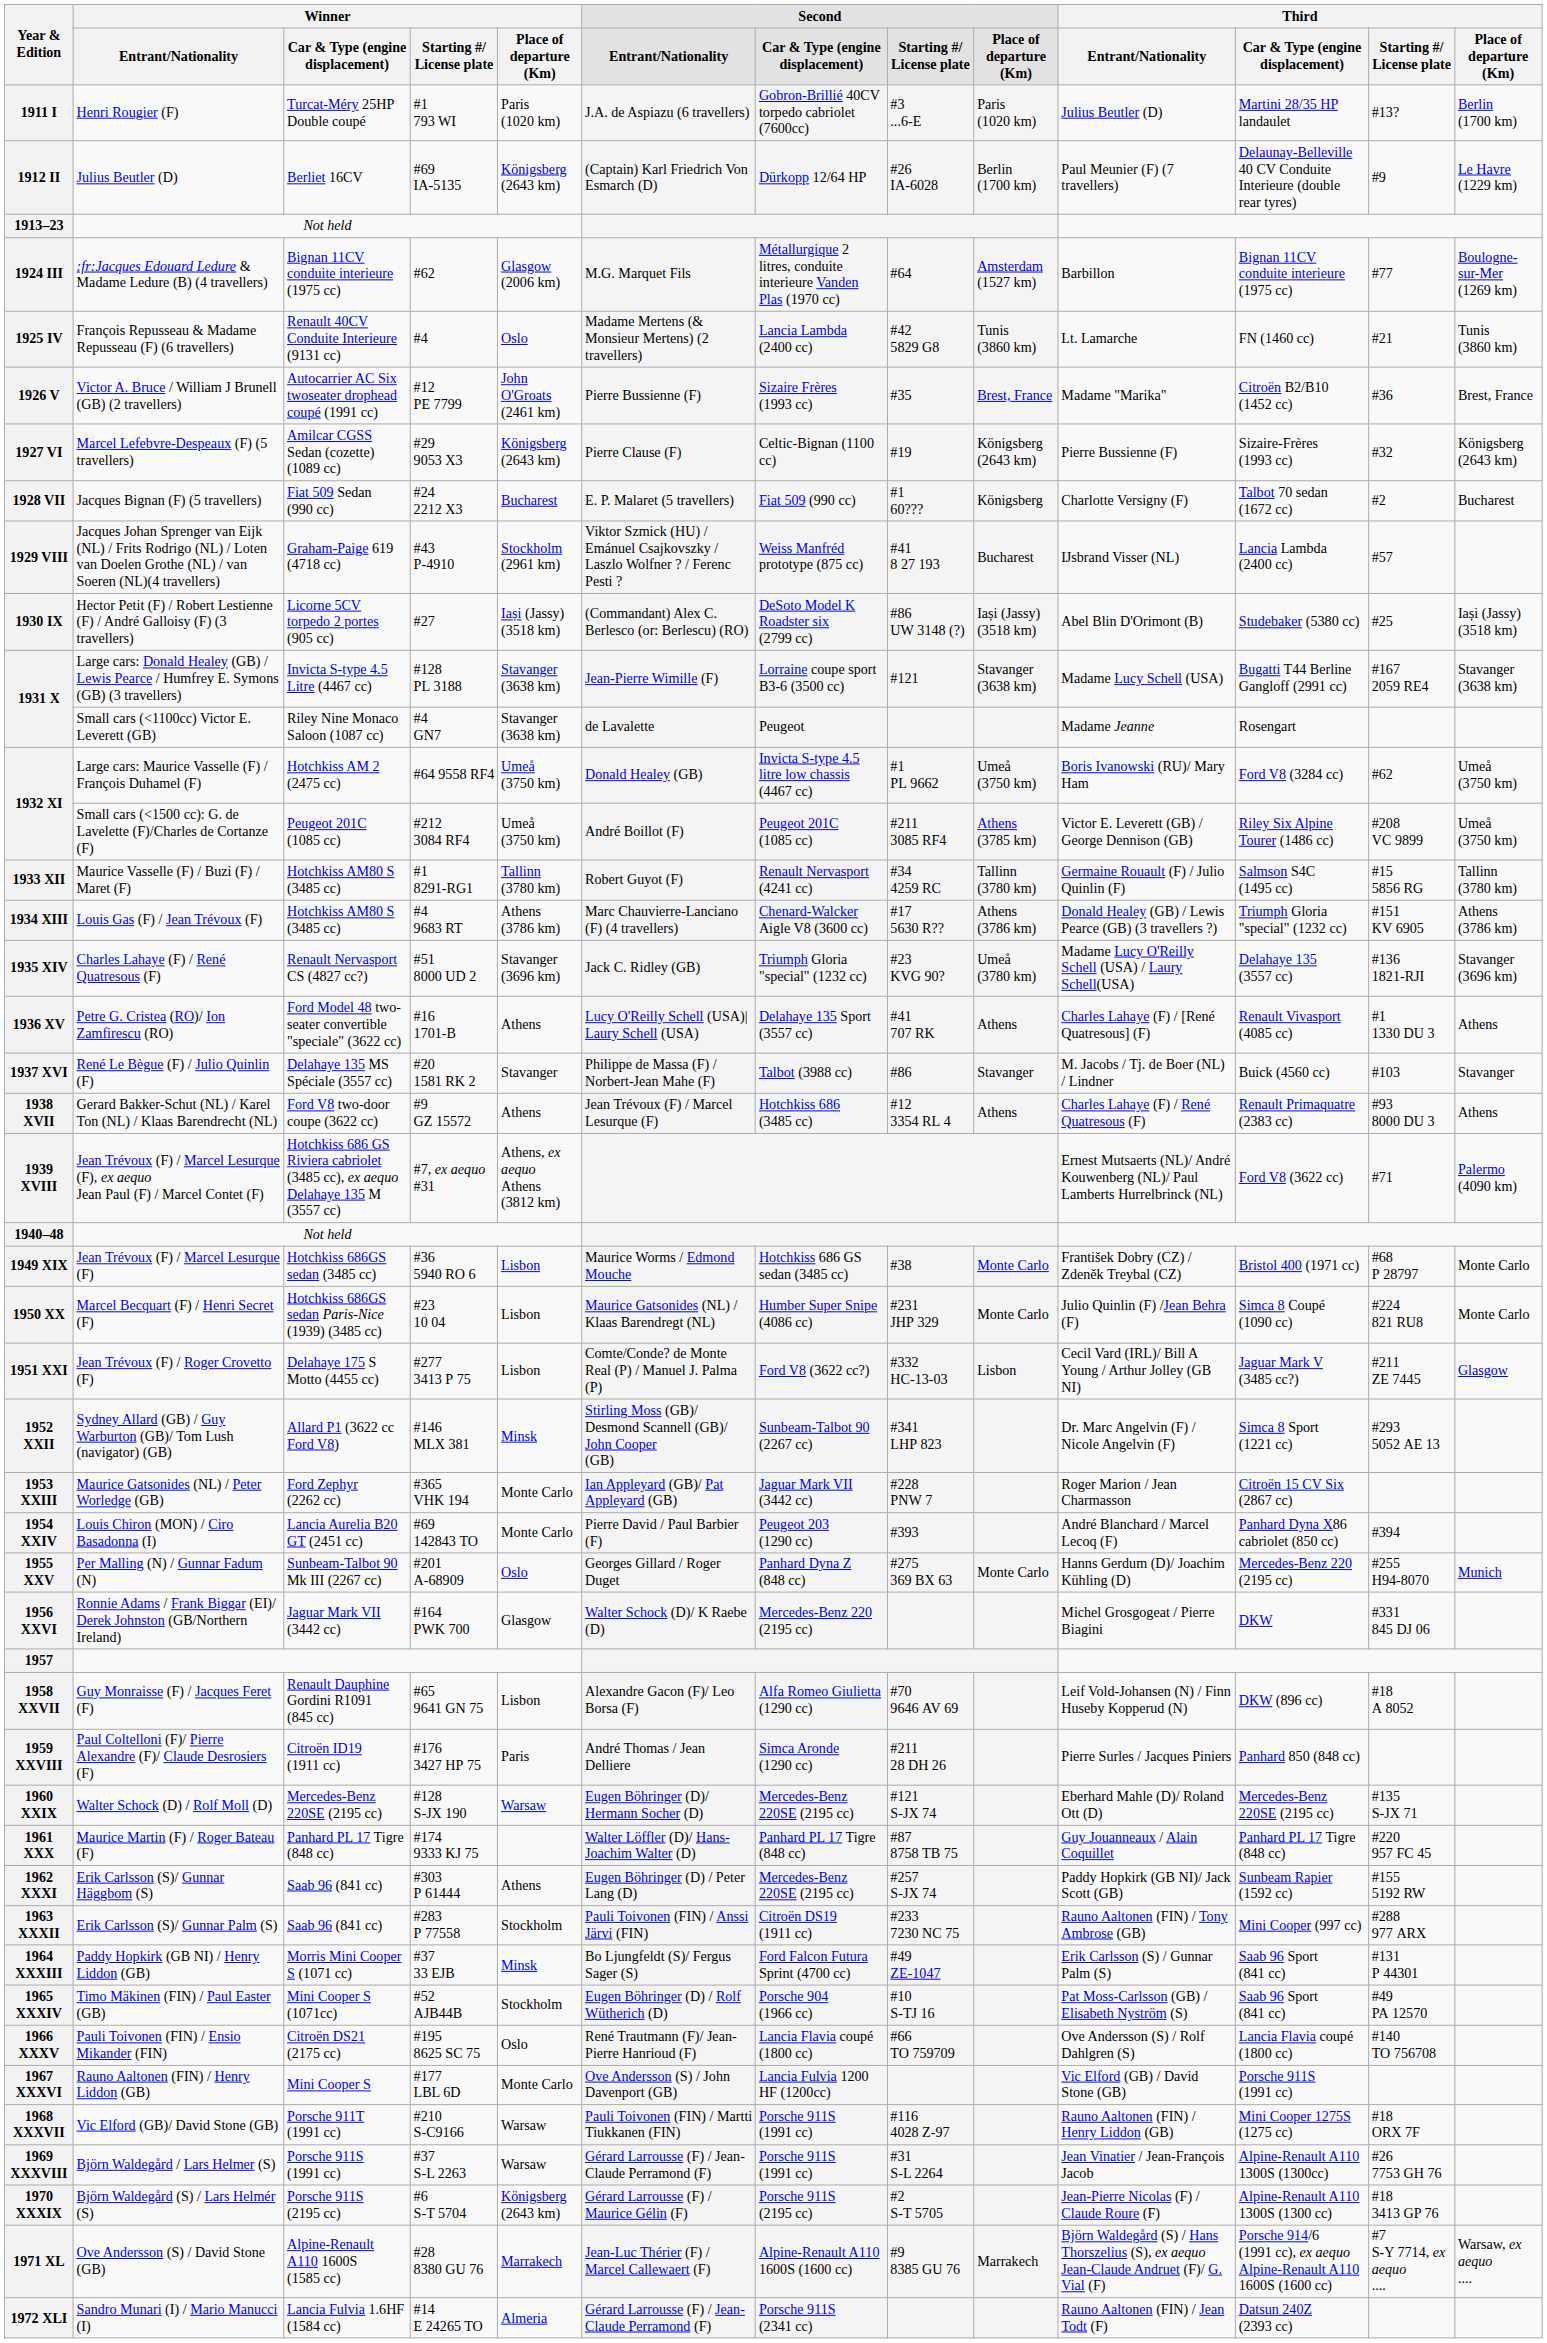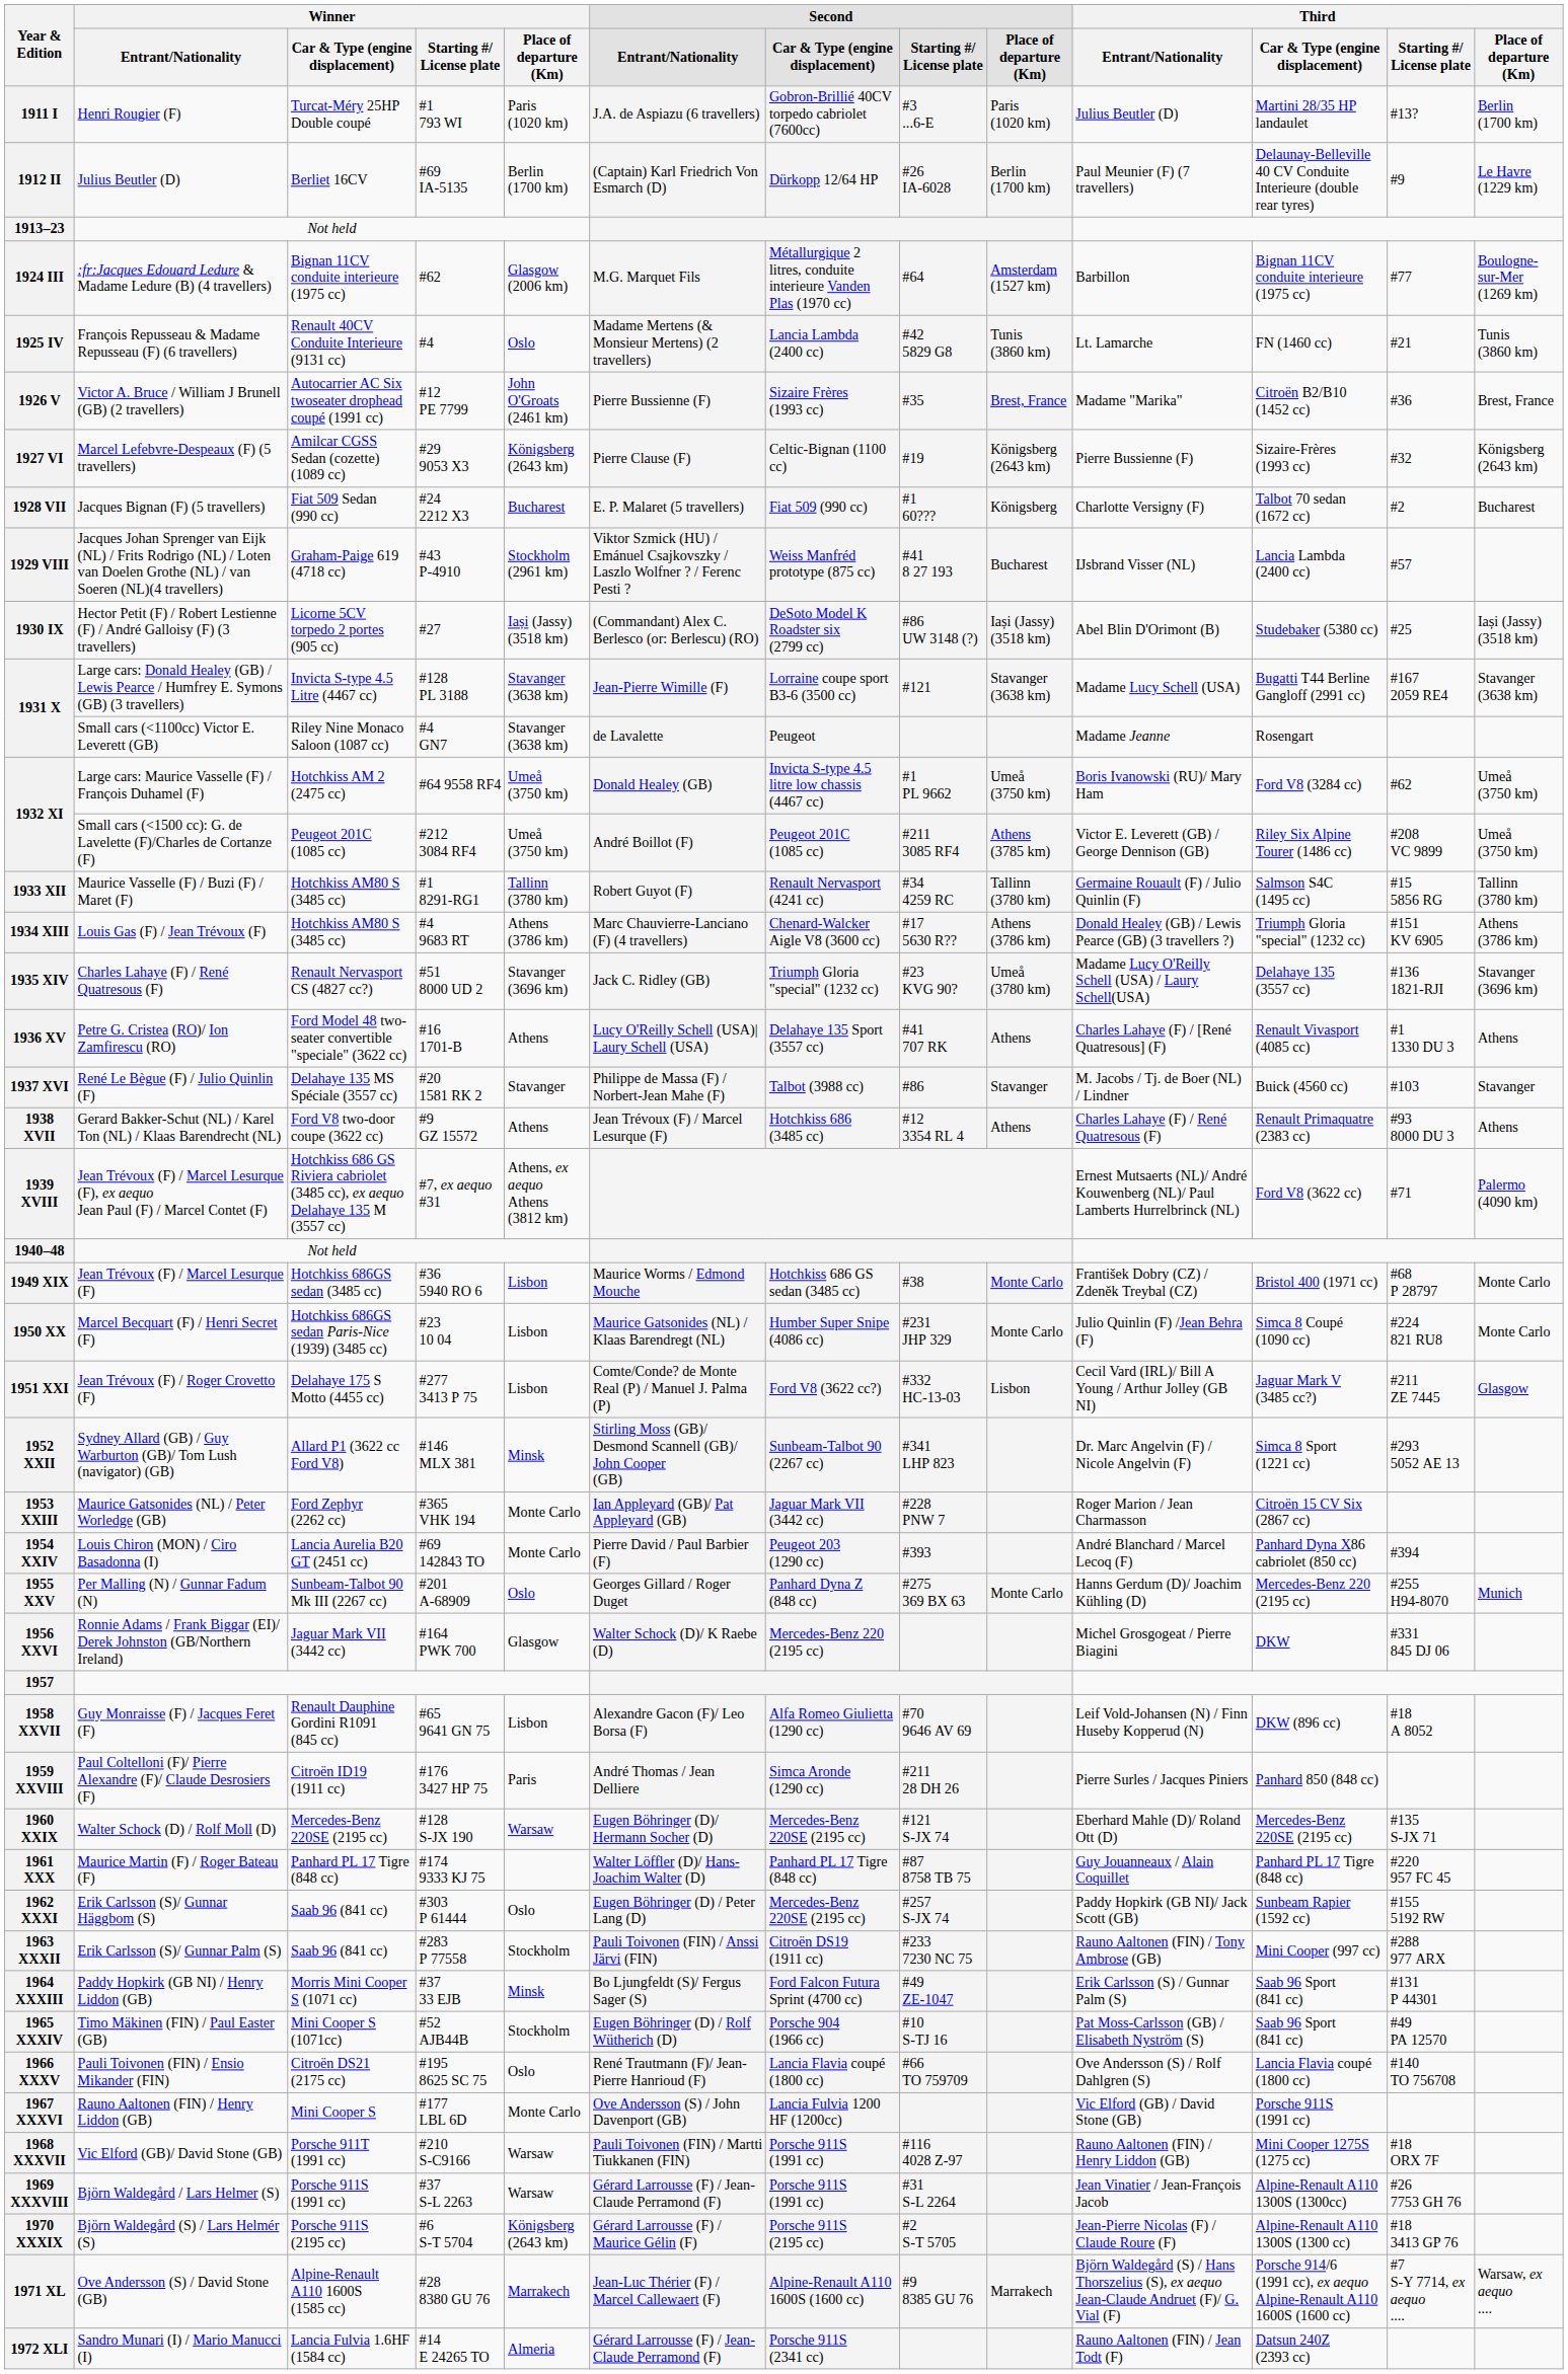1912 II | Winner / Place of departure (Km): Königsberg (2643 km) -> Berlin (1700 km)
1962 XXXI | Winner / Place of departure (Km): Athens -> Oslo
